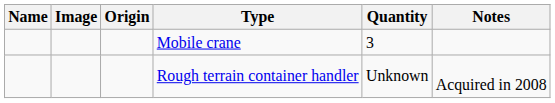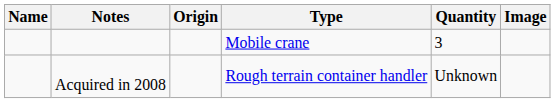columns swapped: Image <-> Notes
